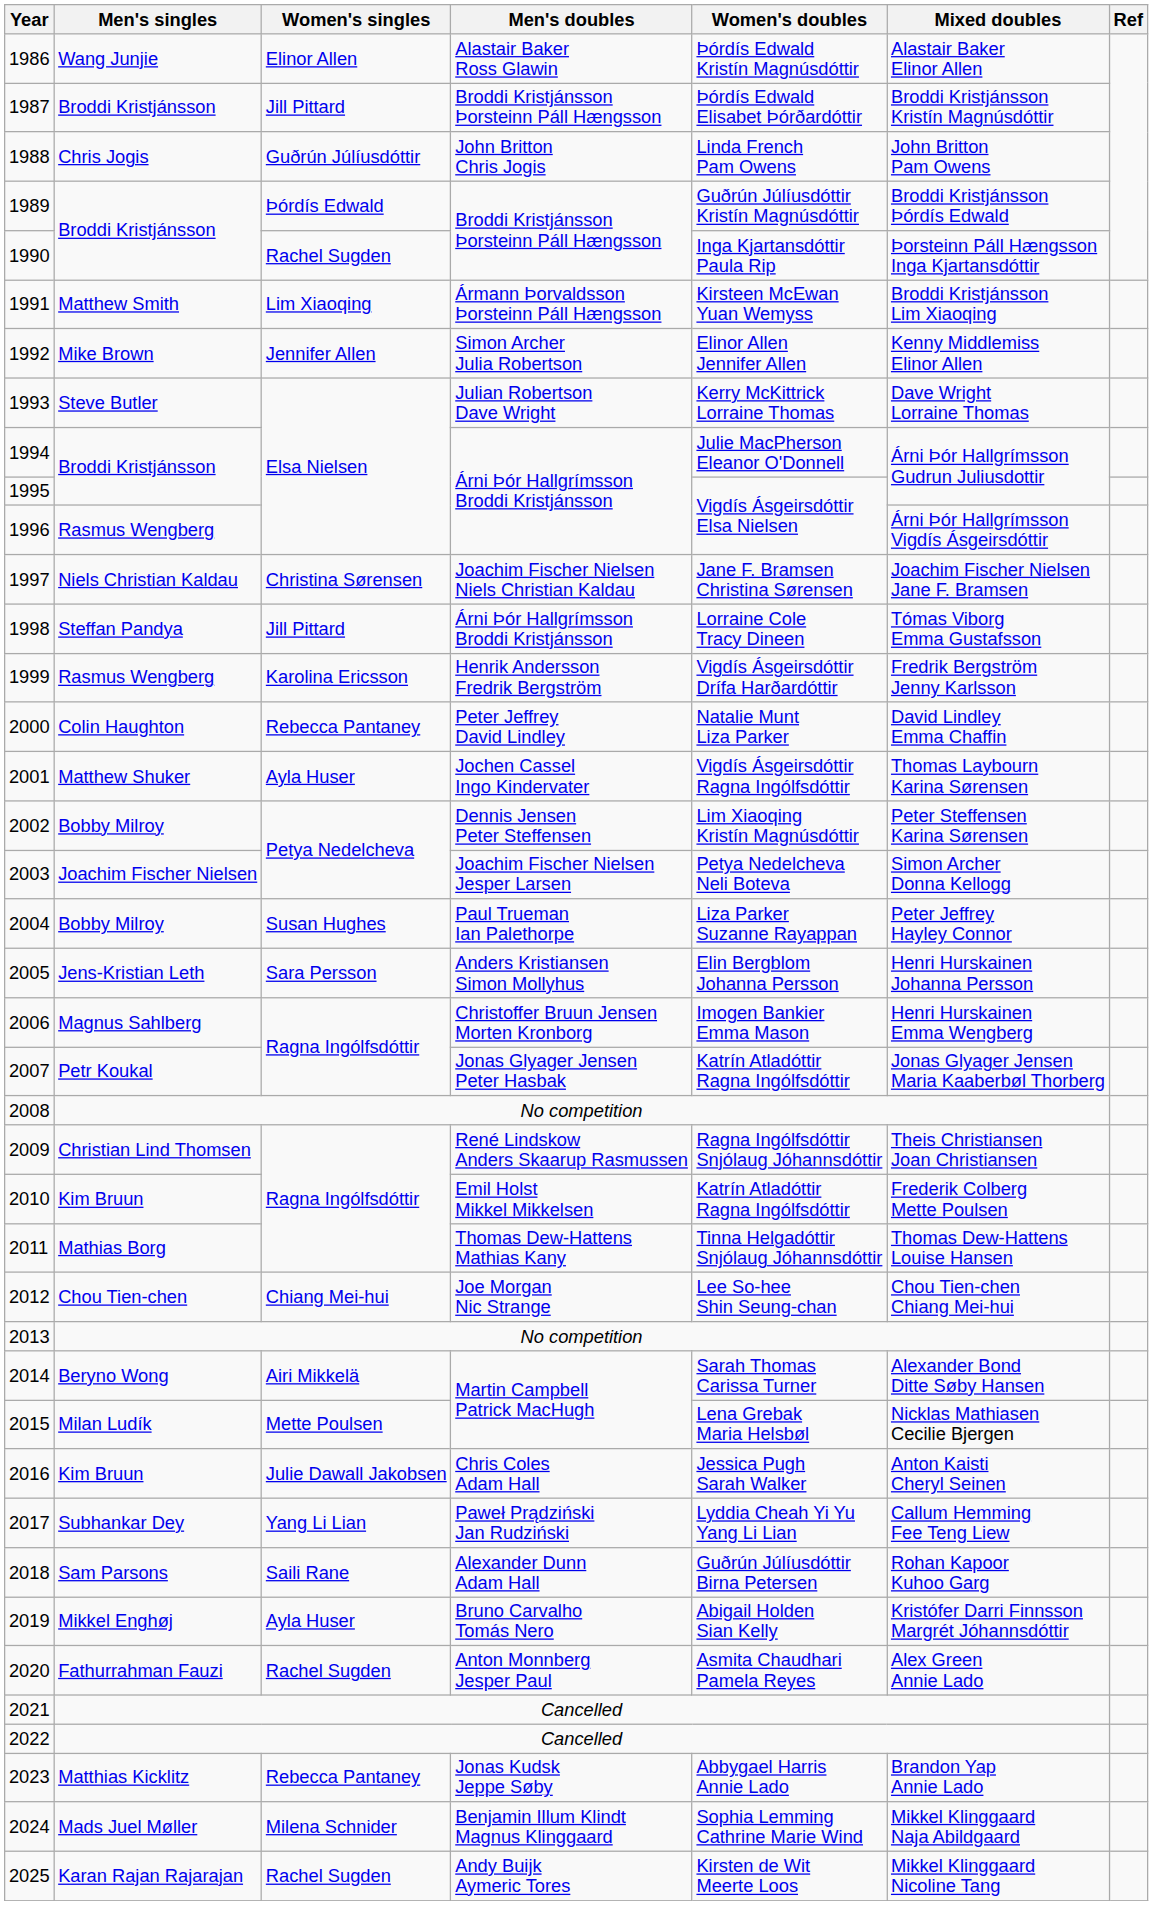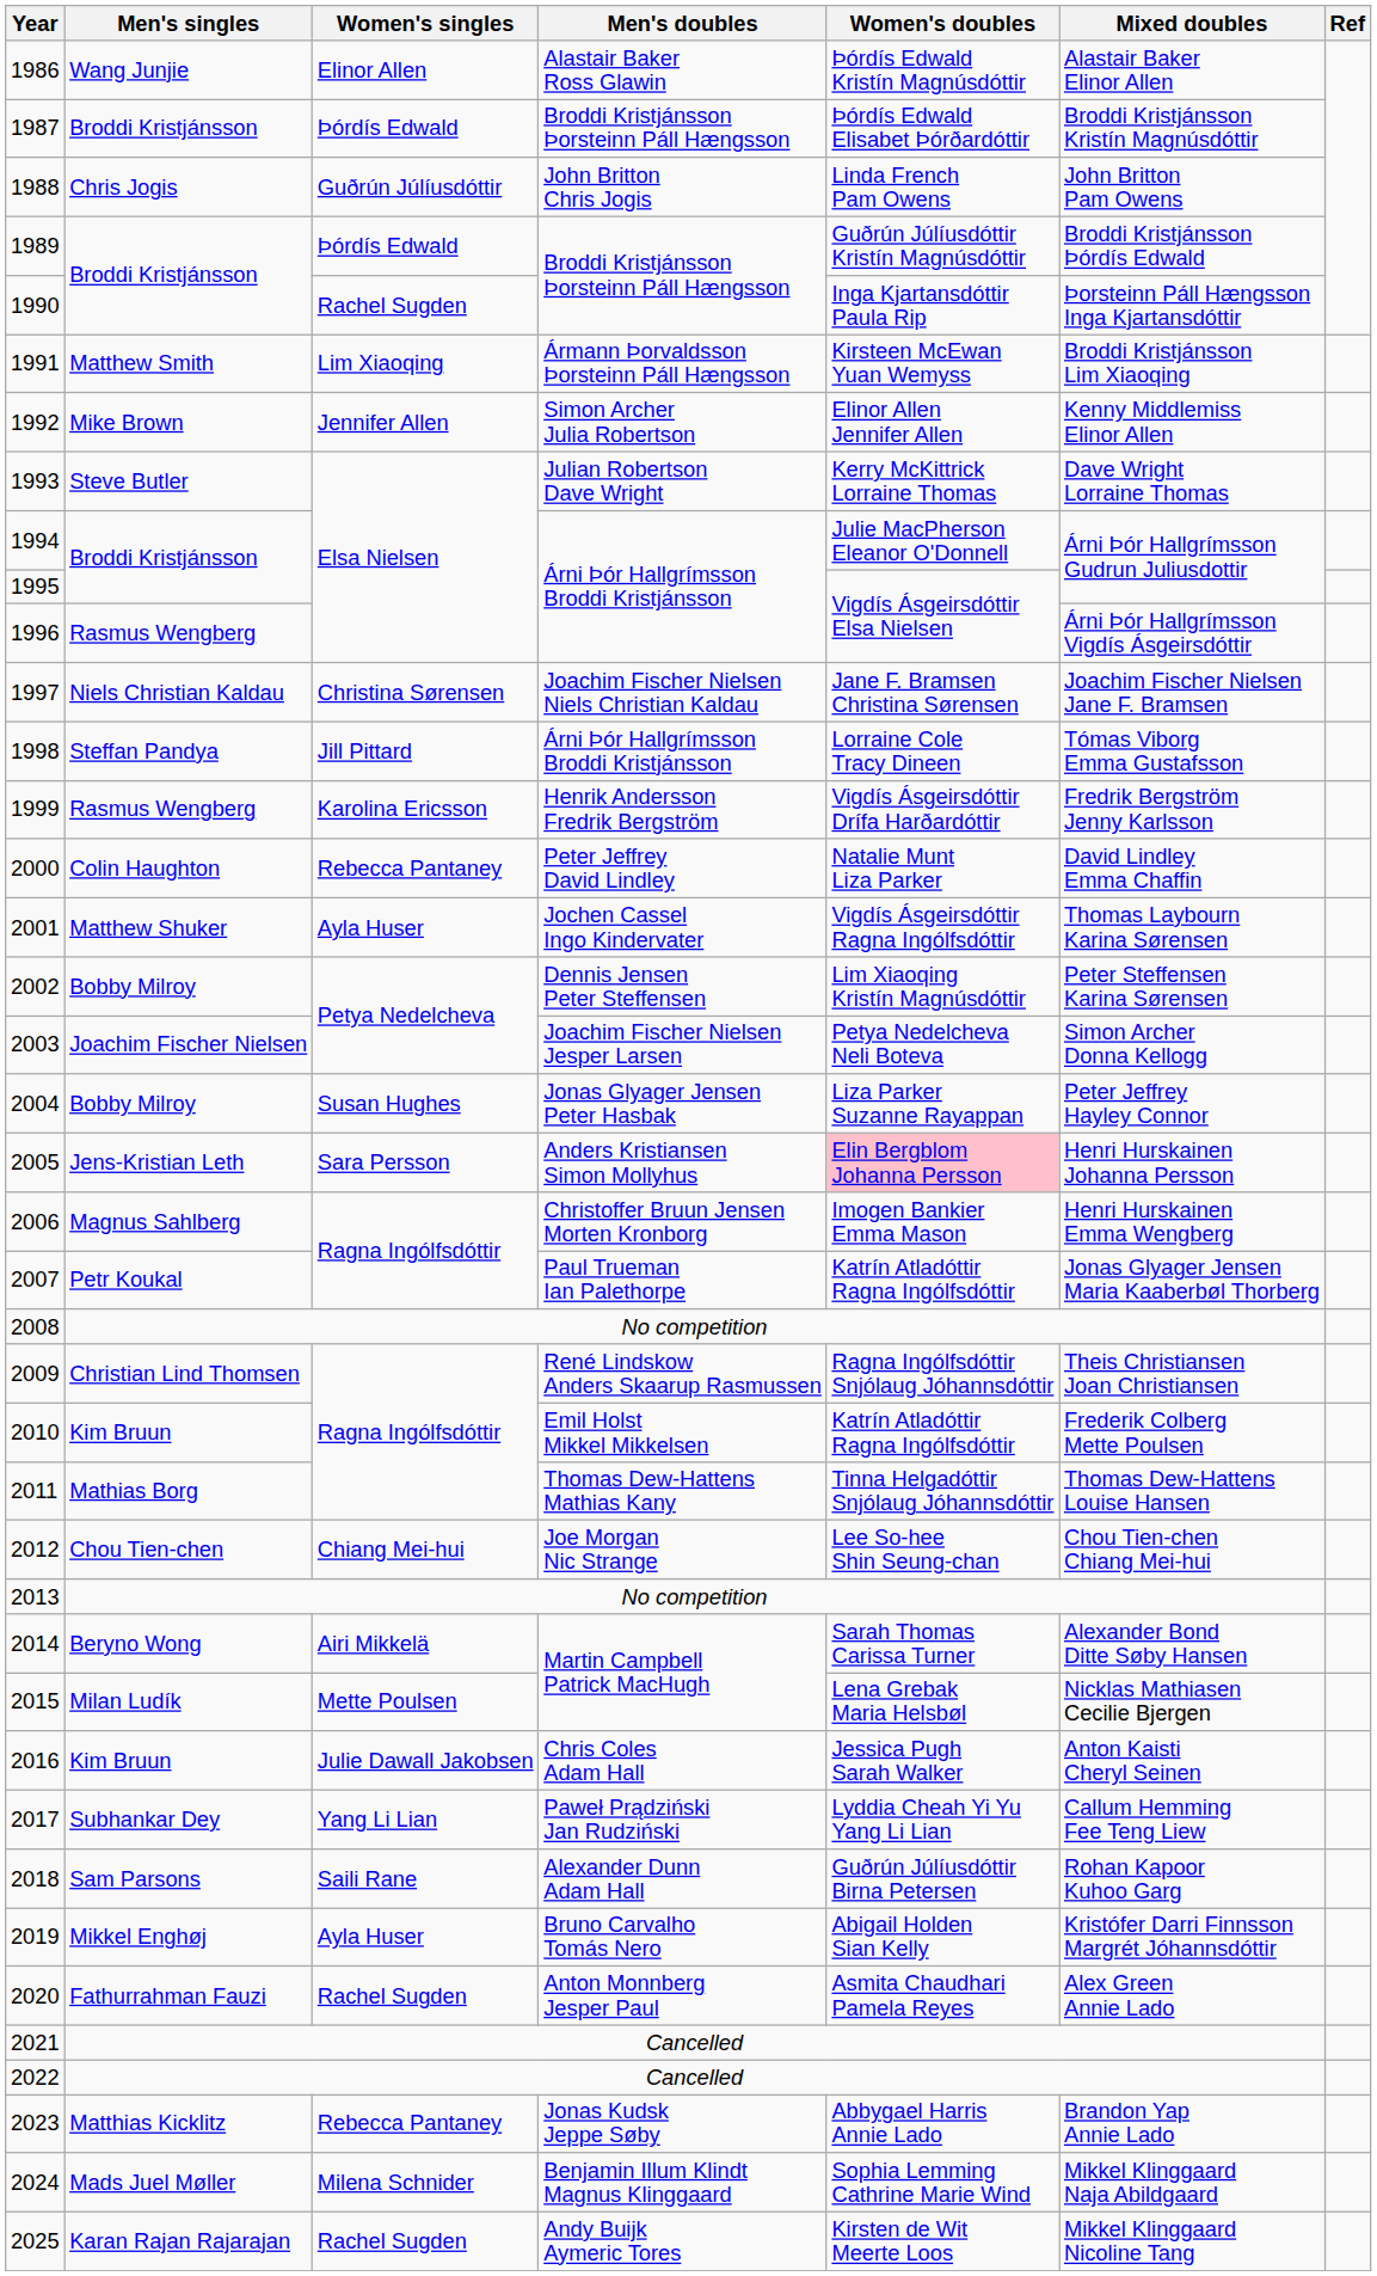1987 | Women's singles: Jill Pittard -> Þórdís Edwald
2004 | Men's doubles: Paul Trueman Ian Palethorpe -> Jonas Glyager Jensen Peter Hasbak
2005 | Women's doubles: no background -> pink background
2007 | Men's doubles: Jonas Glyager Jensen Peter Hasbak -> Paul Trueman Ian Palethorpe
